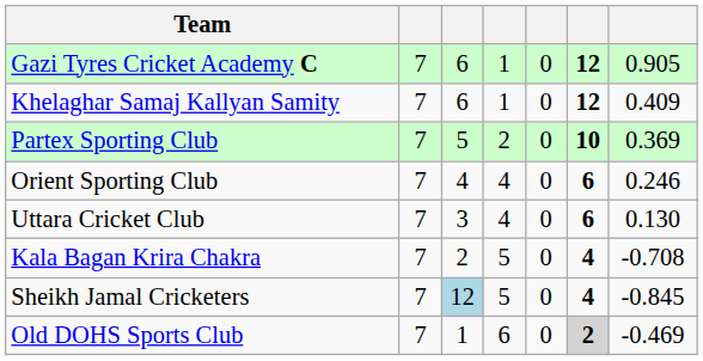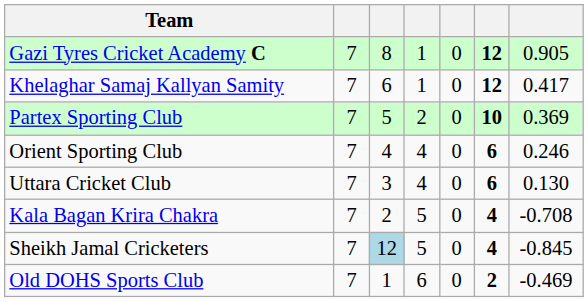Gazi Tyres Cricket Academy C | column 3: 6 -> 8
Khelaghar Samaj Kallyan Samity | column 7: 0.409 -> 0.417
Old DOHS Sports Club | column 6: lightgrey background -> no background
